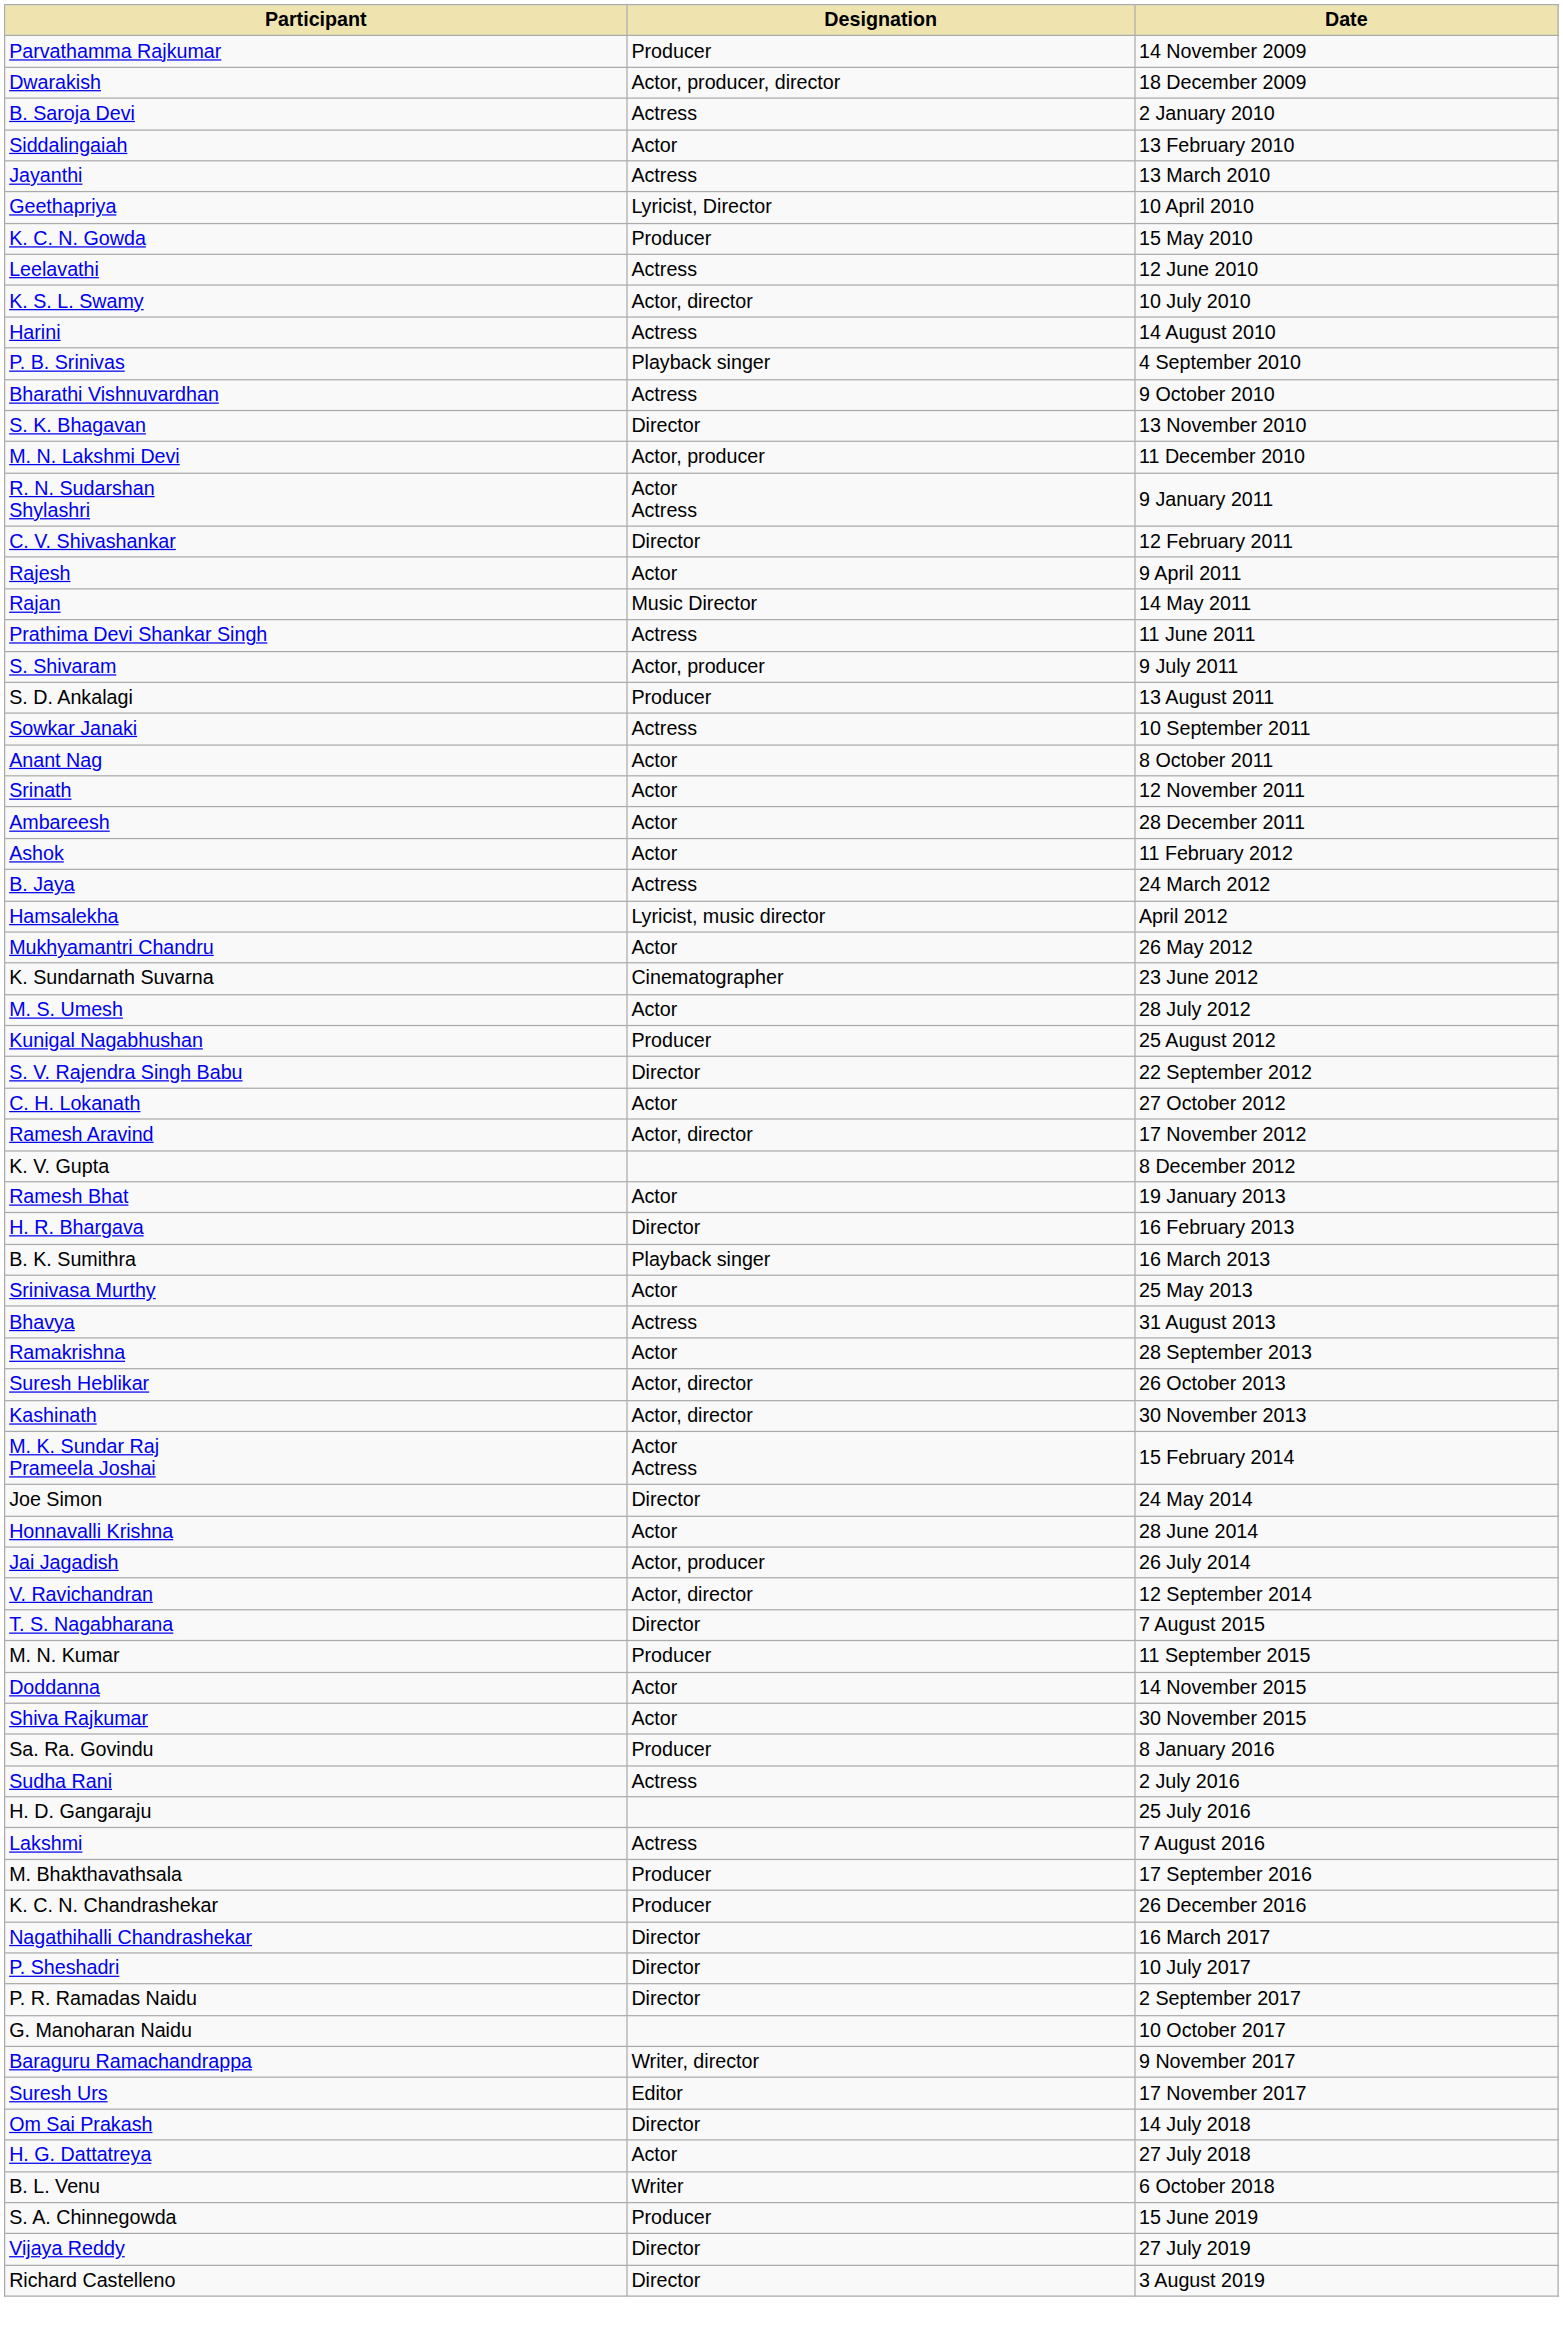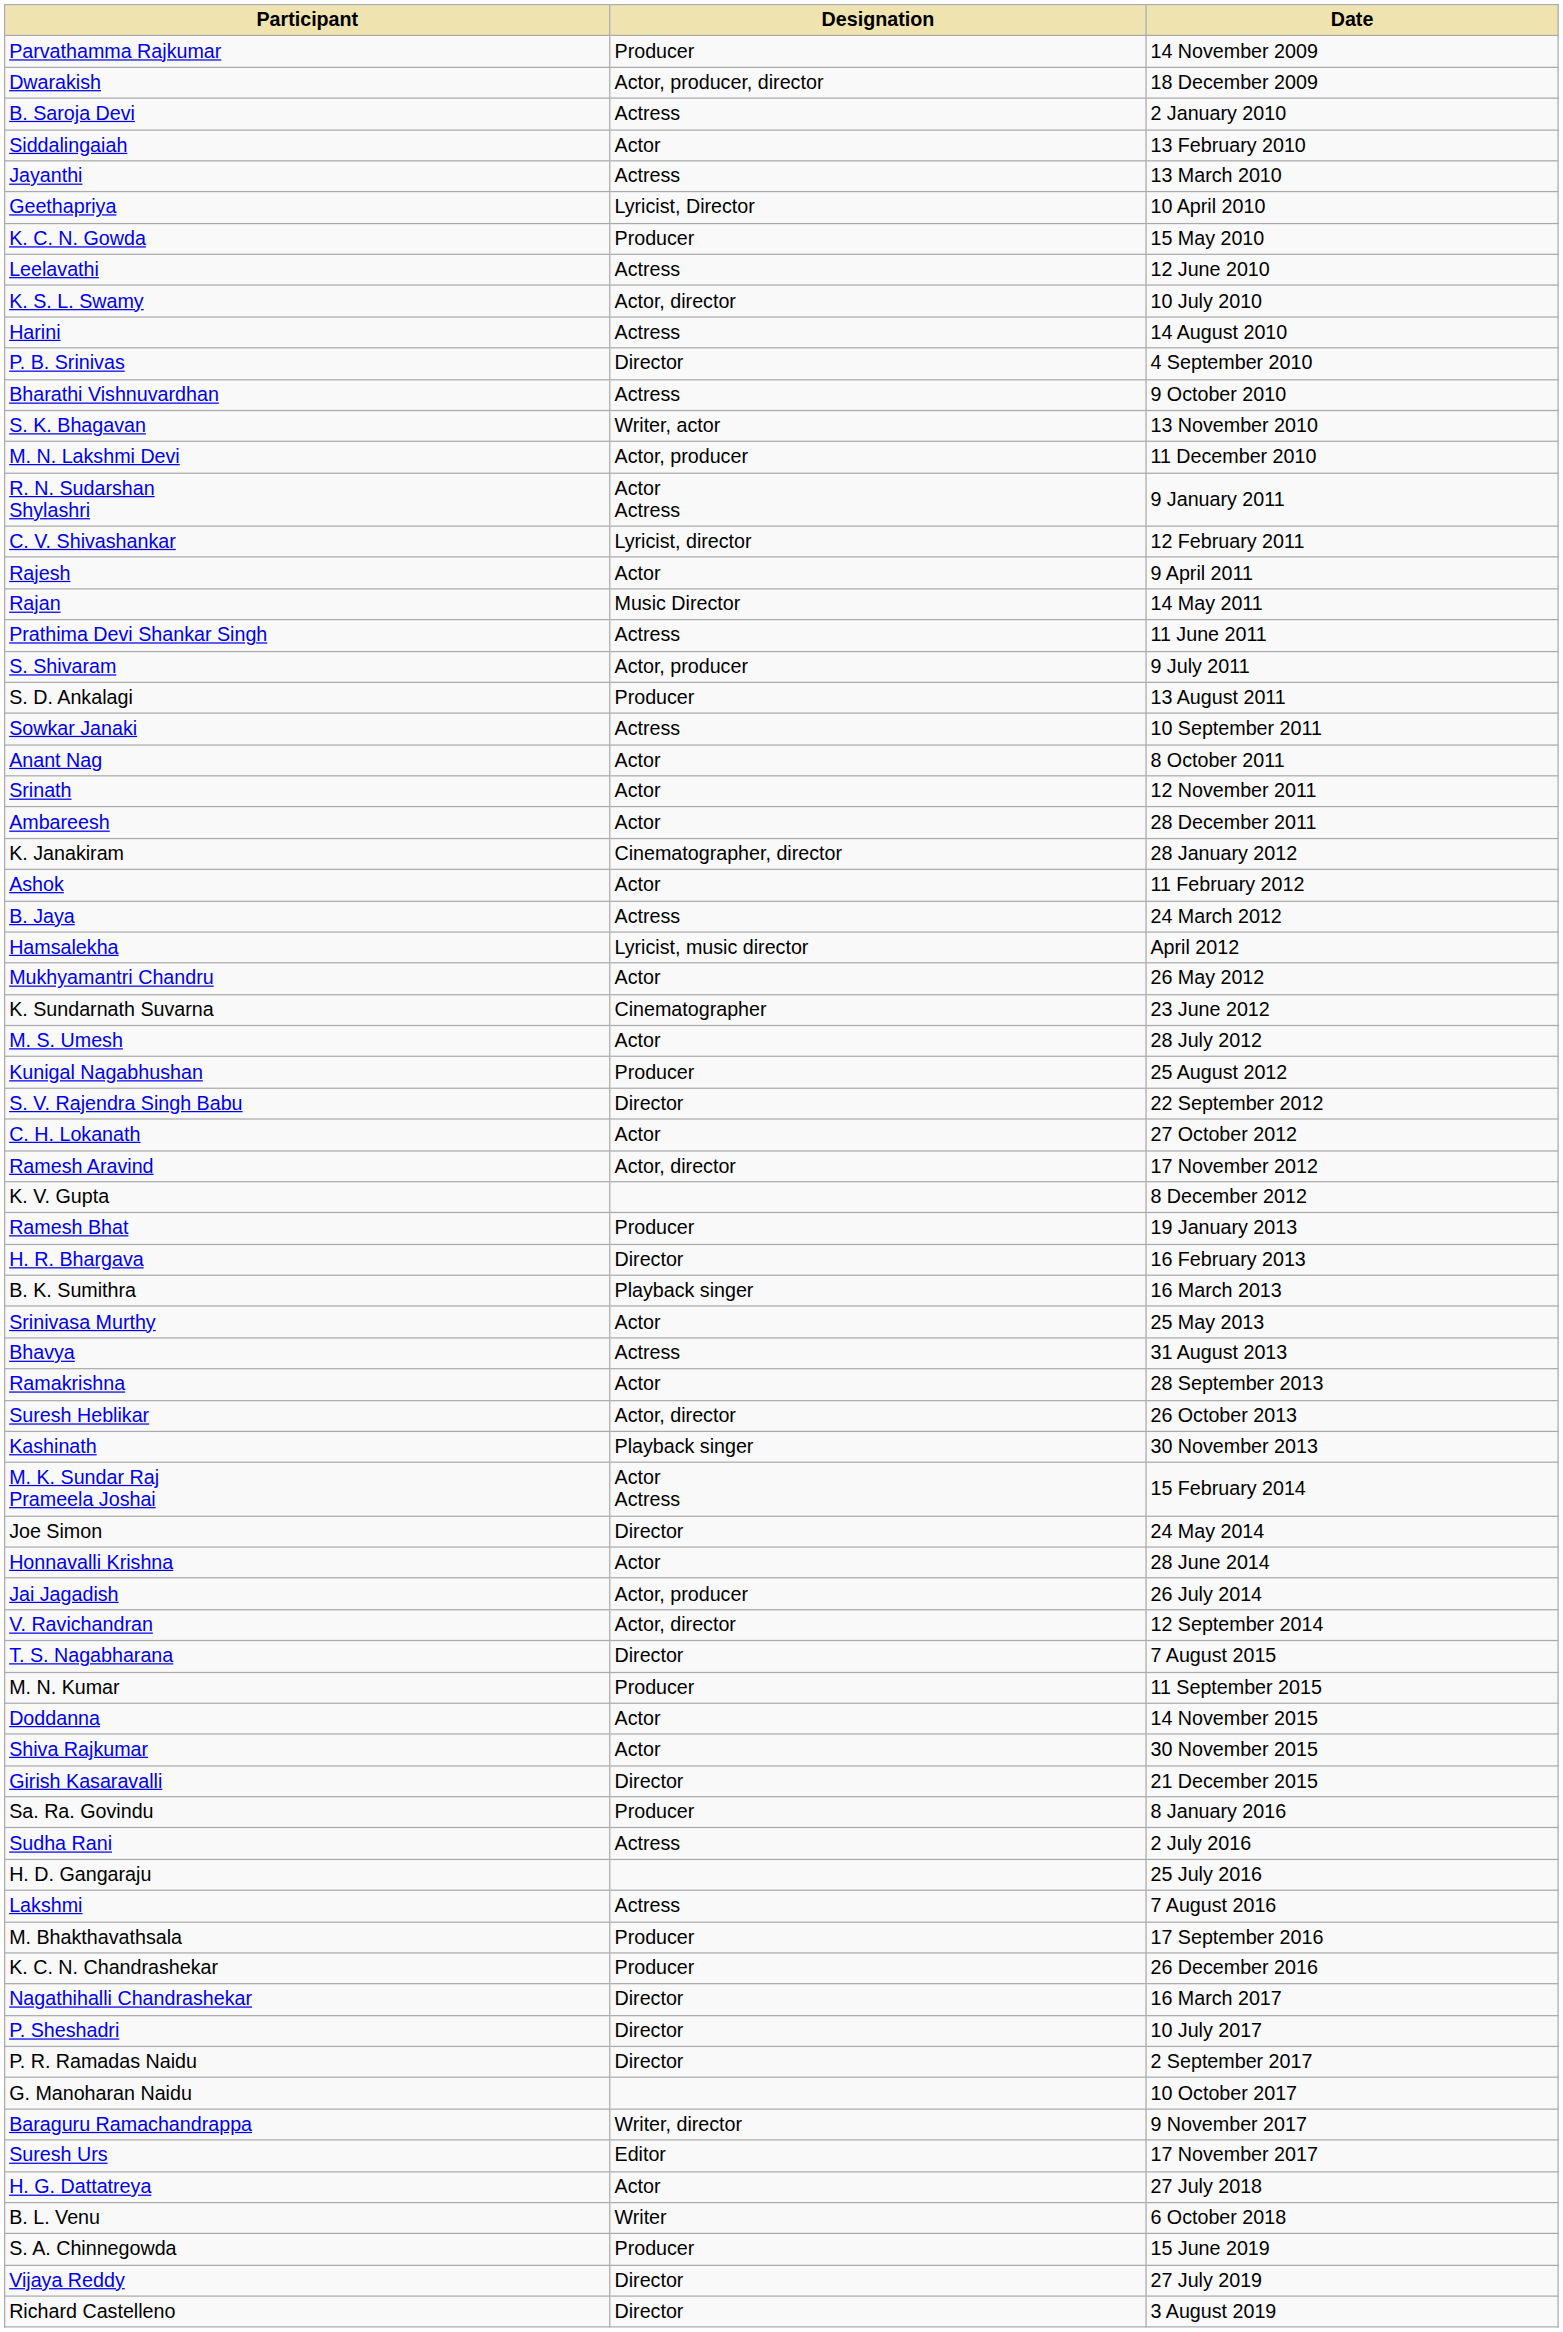P. B. Srinivas | Designation: Playback singer -> Director
S. K. Bhagavan | Designation: Director -> Writer, actor
C. V. Shivashankar | Designation: Director -> Lyricist, director
+ row: K. Janakiram | Cinematographer, director | 28 January 2012
Ramesh Bhat | Designation: Actor -> Producer
Kashinath | Designation: Actor, director -> Playback singer
+ row: Girish Kasaravalli | Director | 21 December 2015
- row: Om Sai Prakash | Director | 14 July 2018
